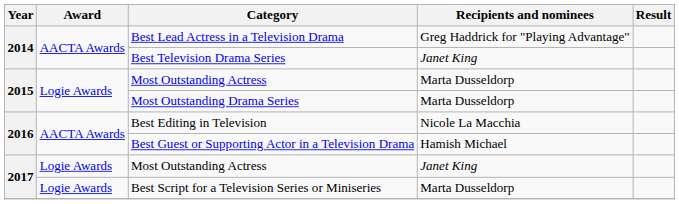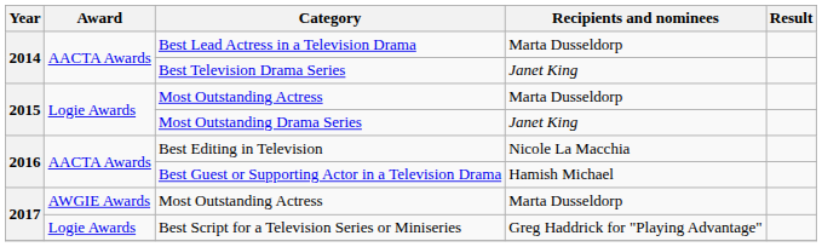Best Lead Actress in a Television Drama | Recipients and nominees: Greg Haddrick for "Playing Advantage" -> Marta Dusseldorp
Most Outstanding Drama Series | Recipients and nominees: Marta Dusseldorp -> Janet King
2017 / Most Outstanding Actress | Award: Logie Awards -> AWGIE Awards
2017 / Most Outstanding Actress | Recipients and nominees: Janet King -> Marta Dusseldorp
Best Script for a Television Series or Miniseries | Recipients and nominees: Marta Dusseldorp -> Greg Haddrick for "Playing Advantage"
